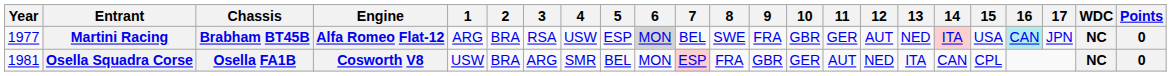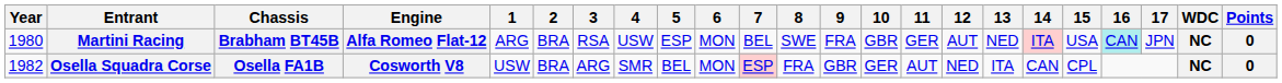Martini Racing | Year: 1977 -> 1980
Martini Racing | 6: lightgrey background -> no background
Osella Squadra Corse | Year: 1981 -> 1982
